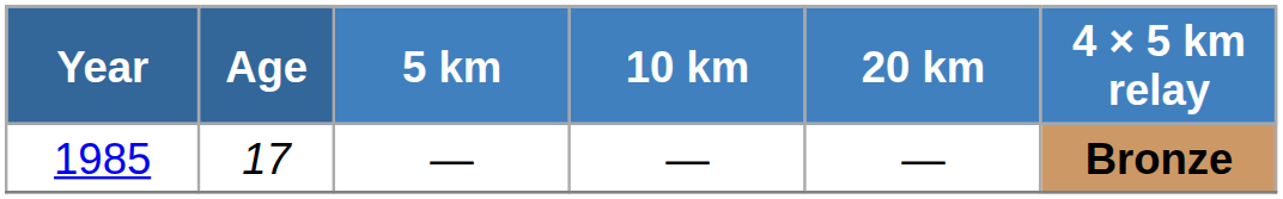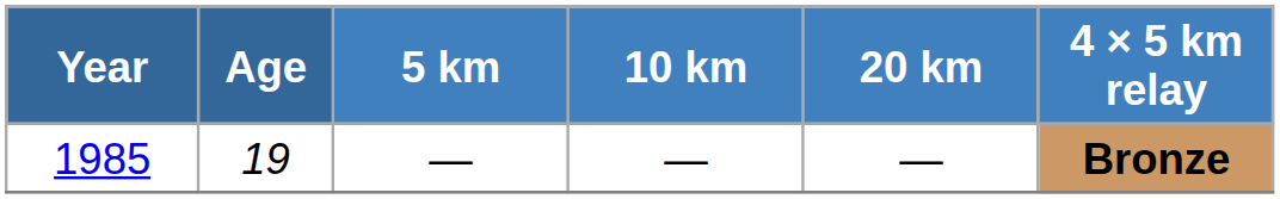1985 | Age: 17 -> 19
